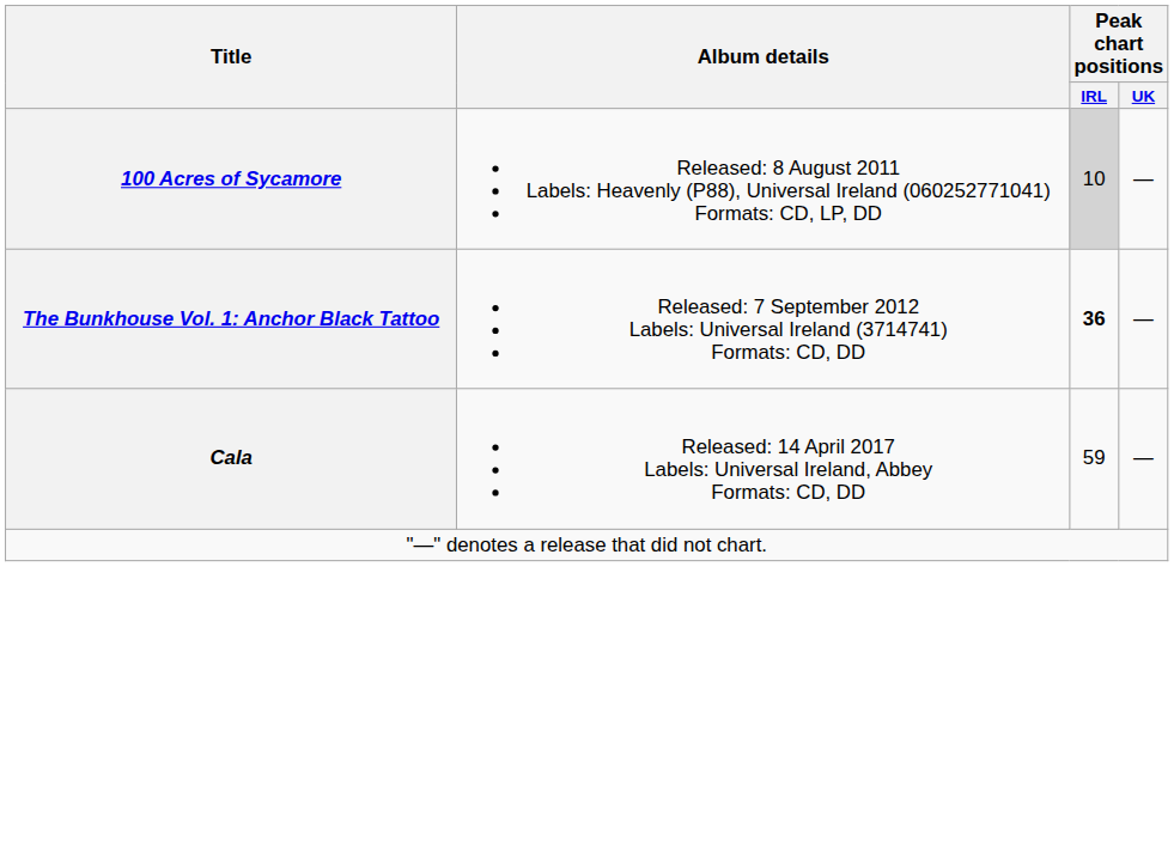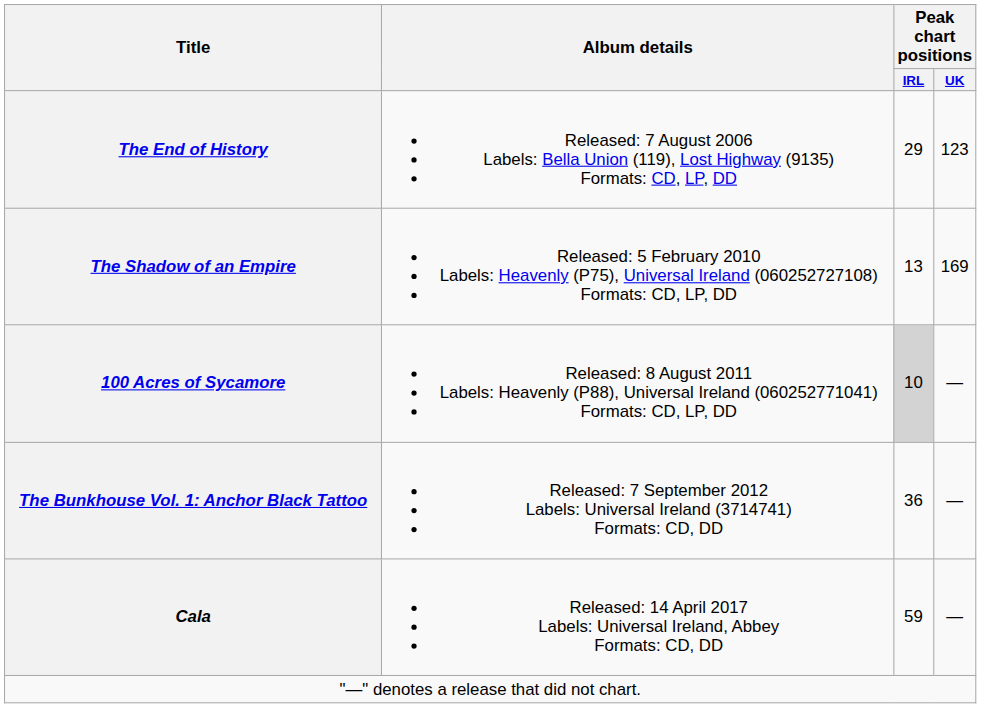+ row: The End of History | Released: 7 August 2006 Labels: Bella Union (119), Lost Highway (9135) Formats: CD, LP, DD | 29 | 123
+ row: The Shadow of an Empire | Released: 5 February 2010 Labels: Heavenly (P75), Universal Ireland (060252727108) Formats: CD, LP, DD | 13 | 169
The Bunkhouse Vol. 1: Anchor Black Tattoo | Peak chart positions / IRL: bold -> normal
